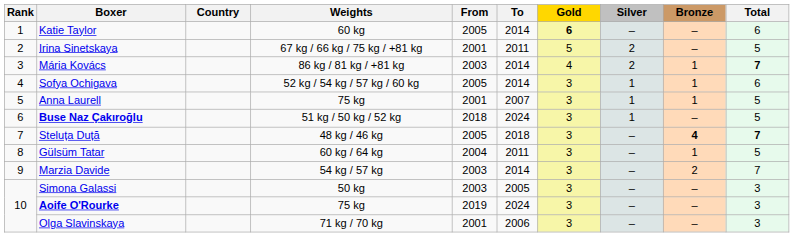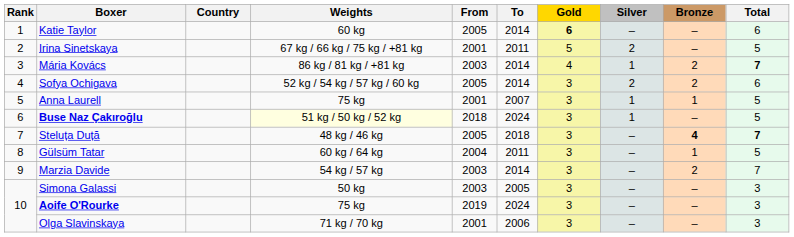Mária Kovács | Silver: 2 -> 1
Mária Kovács | Bronze: 1 -> 2
Sofya Ochigava | Silver: 1 -> 2
Sofya Ochigava | Bronze: 1 -> 2
Buse Naz Çakıroğlu | Weights: no background -> lightyellow background
